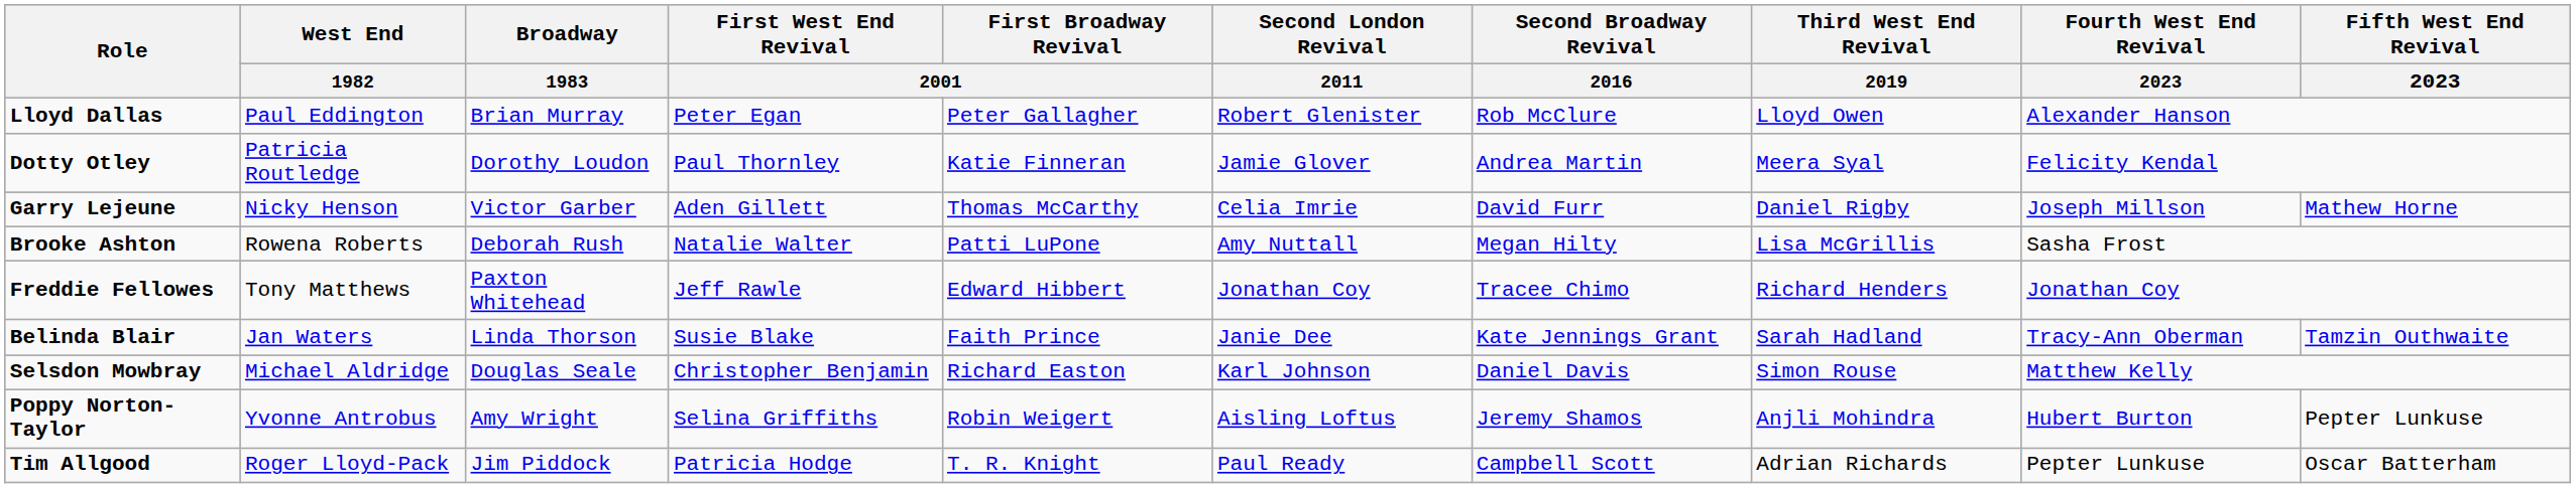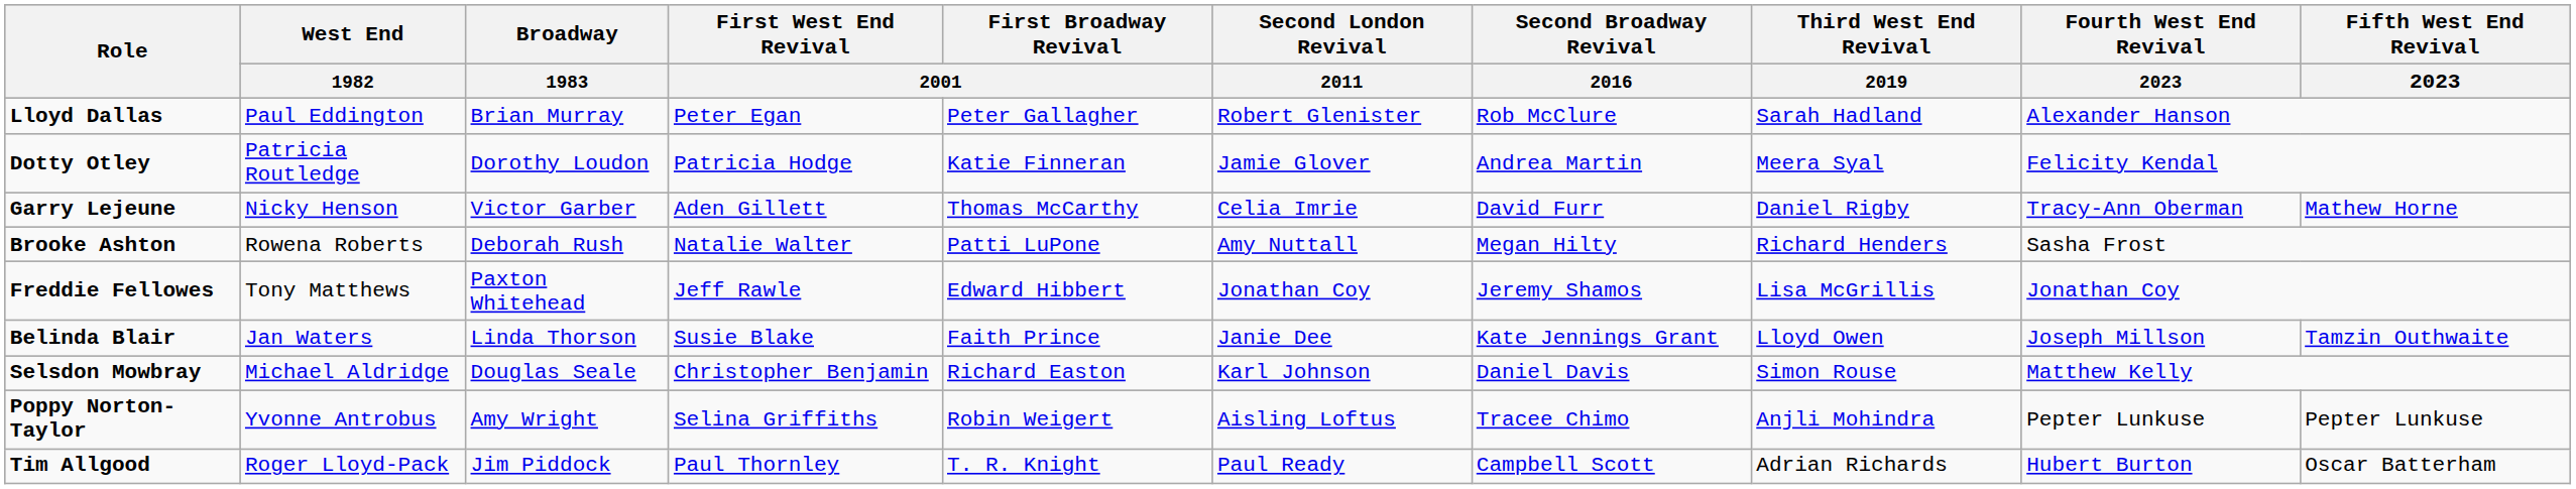Lloyd Dallas | Third West End Revival / 2019: Lloyd Owen -> Sarah Hadland
Dotty Otley | First West End Revival / 2001: Paul Thornley -> Patricia Hodge
Garry Lejeune | Fourth West End Revival / 2023: Joseph Millson -> Tracy-Ann Oberman
Brooke Ashton | Third West End Revival / 2019: Lisa McGrillis -> Richard Henders
Freddie Fellowes | Second Broadway Revival / 2016: Tracee Chimo -> Jeremy Shamos
Freddie Fellowes | Third West End Revival / 2019: Richard Henders -> Lisa McGrillis
Belinda Blair | Third West End Revival / 2019: Sarah Hadland -> Lloyd Owen
Belinda Blair | Fourth West End Revival / 2023: Tracy-Ann Oberman -> Joseph Millson
Poppy Norton-Taylor | Second Broadway Revival / 2016: Jeremy Shamos -> Tracee Chimo
Poppy Norton-Taylor | Fourth West End Revival / 2023: Hubert Burton -> Pepter Lunkuse
Tim Allgood | First West End Revival / 2001: Patricia Hodge -> Paul Thornley
Tim Allgood | Fourth West End Revival / 2023: Pepter Lunkuse -> Hubert Burton
